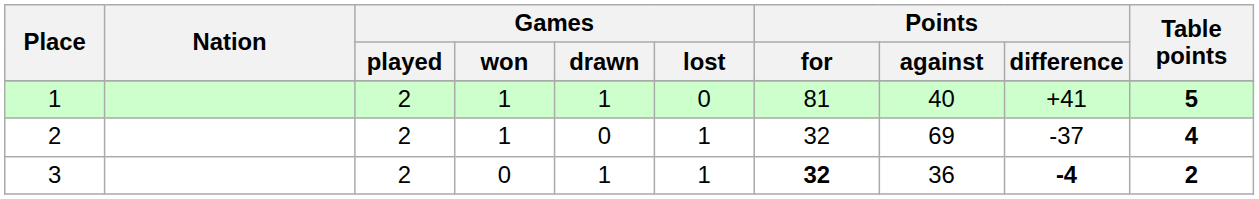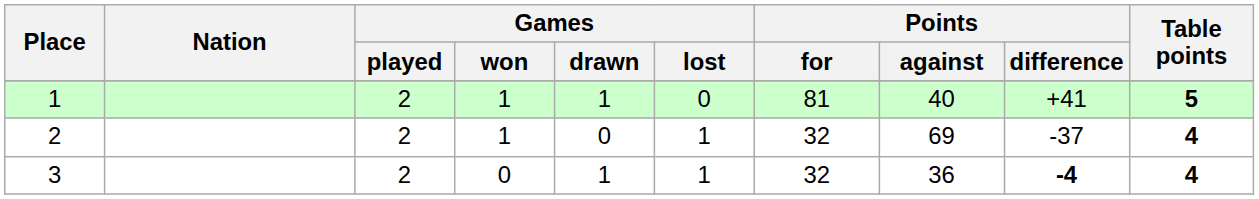3 | Points / for: bold -> normal
3 | Table points: 2 -> 4
